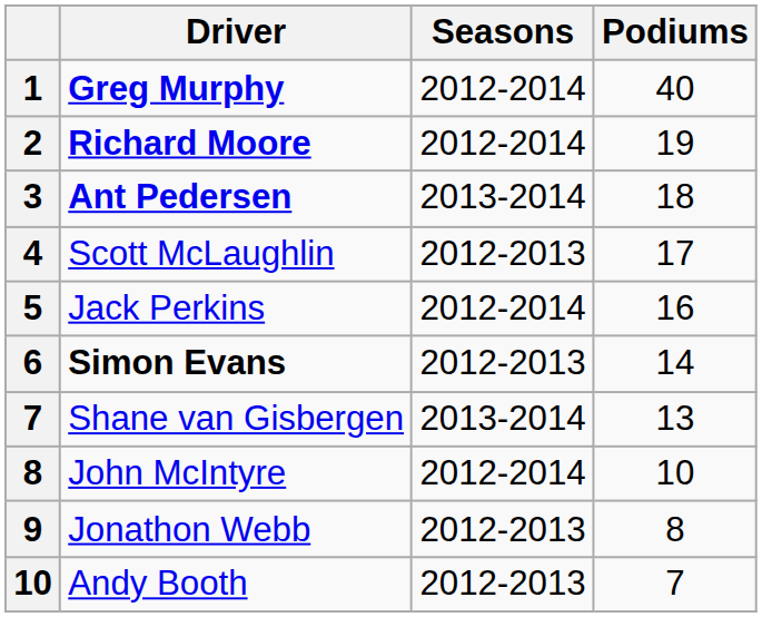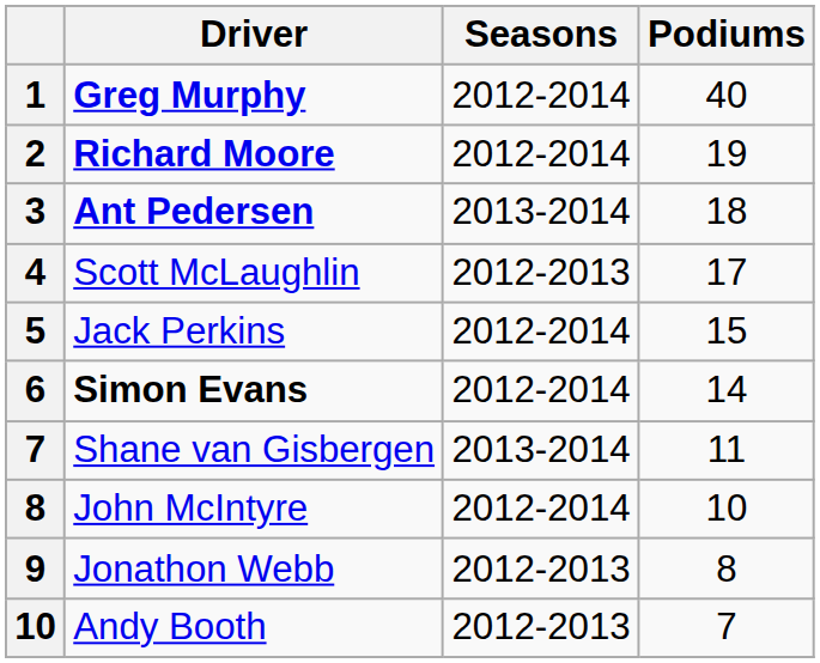Jack Perkins | Podiums: 16 -> 15
Simon Evans | Seasons: 2012-2013 -> 2012-2014
Shane van Gisbergen | Podiums: 13 -> 11
